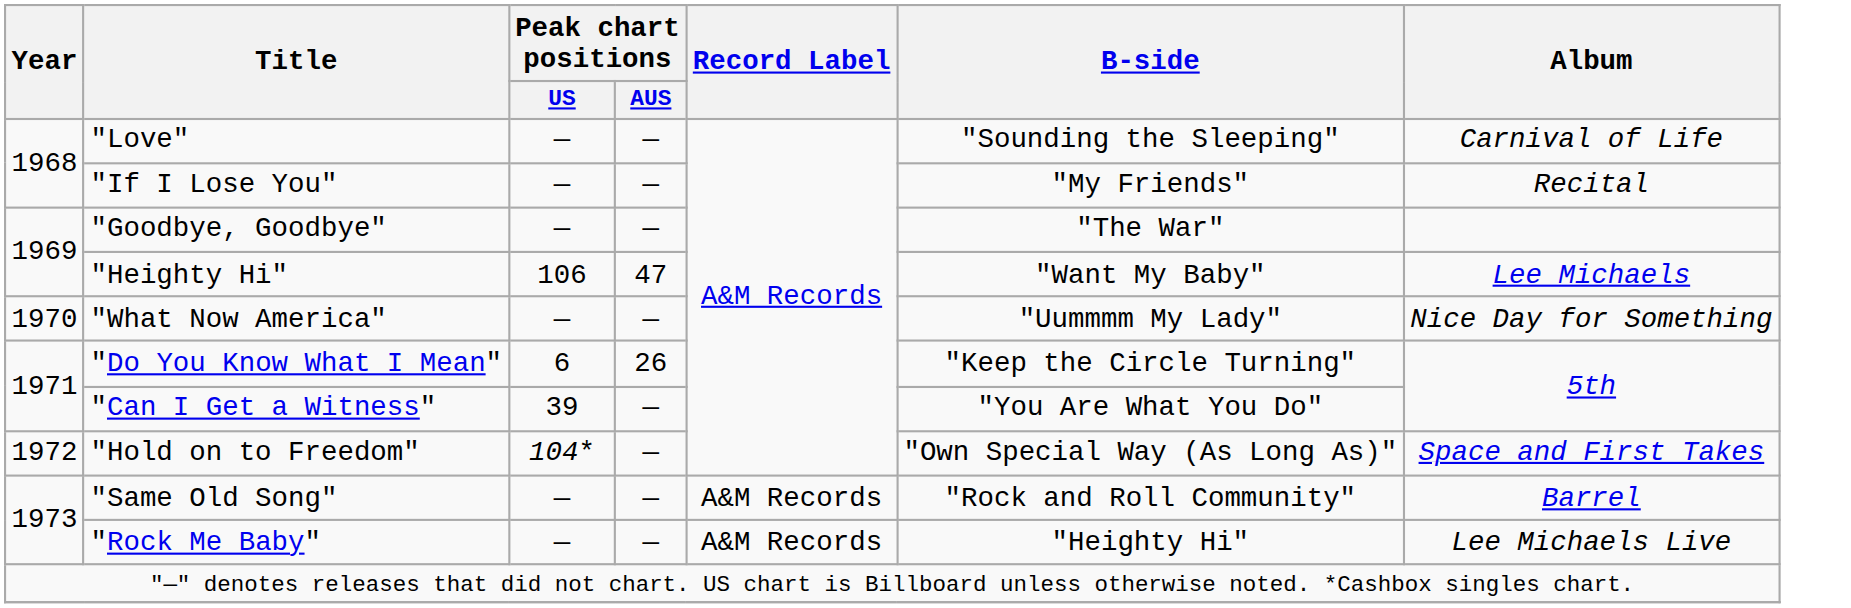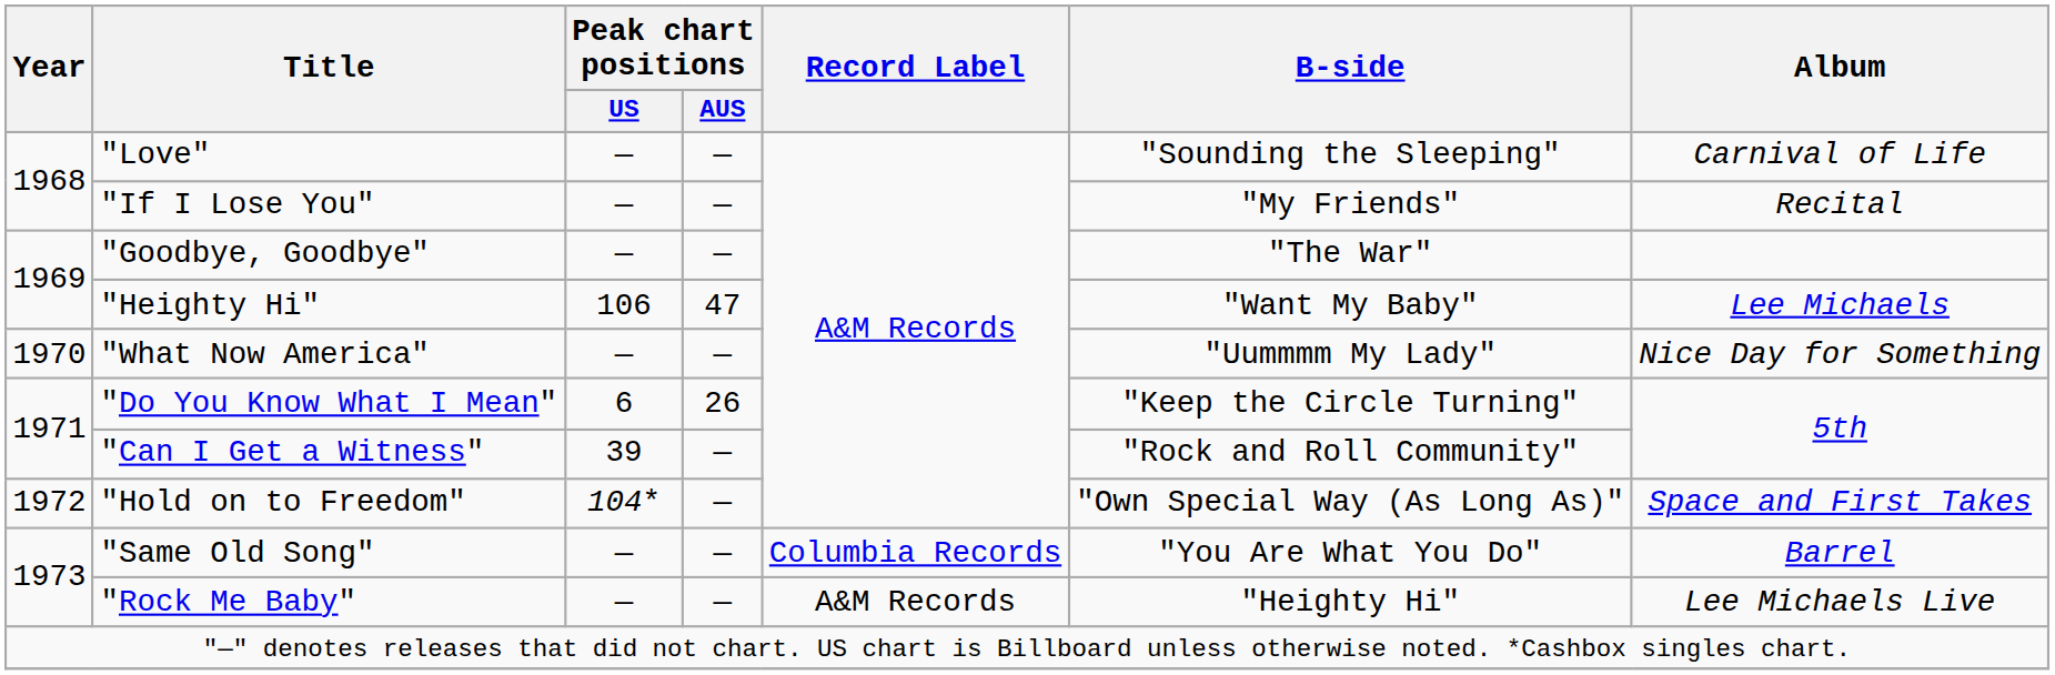"Can I Get a Witness" | B-side: "You Are What You Do" -> "Rock and Roll Community"
"Same Old Song" | Record Label: A&M Records -> Columbia Records
"Same Old Song" | B-side: "Rock and Roll Community" -> "You Are What You Do"
